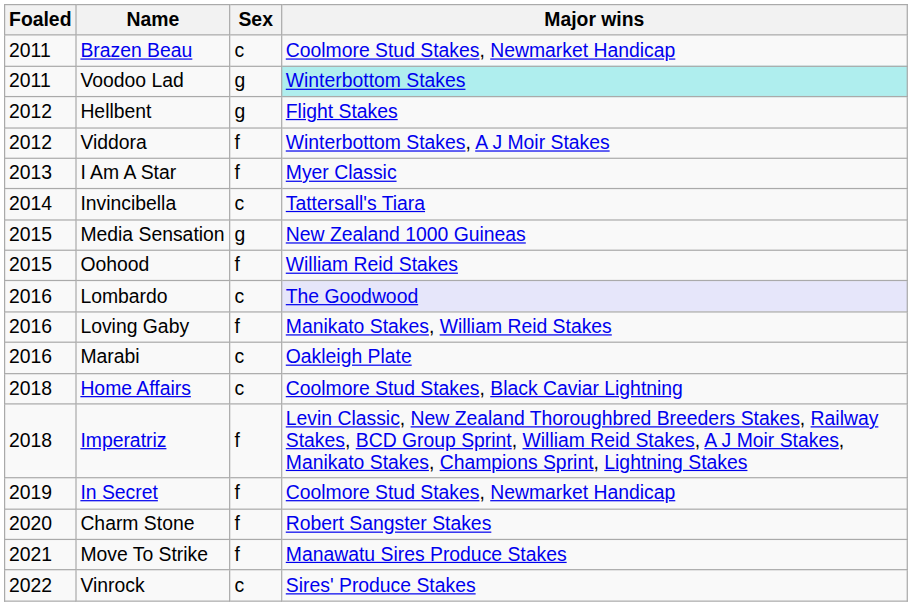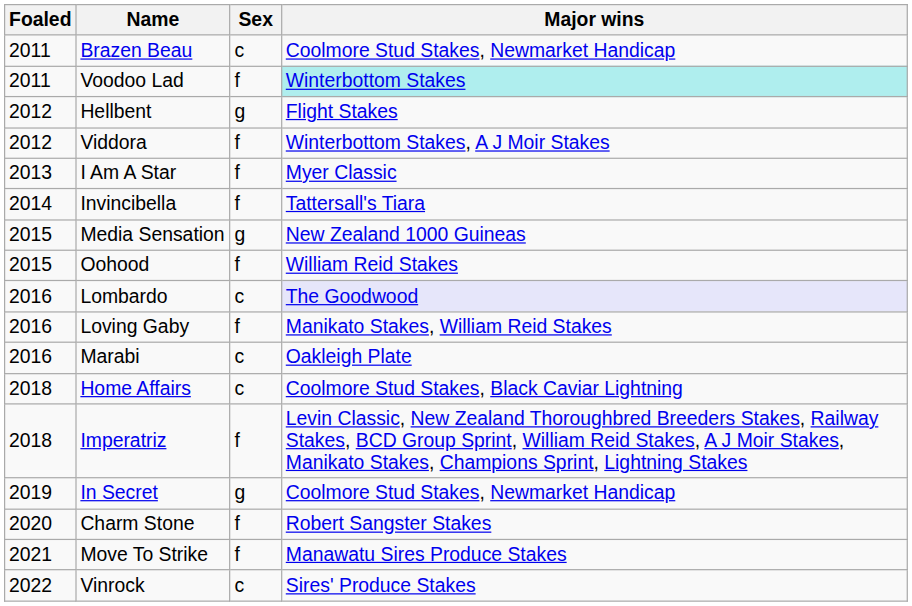Voodoo Lad | Sex: g -> f
Invincibella | Sex: c -> f
In Secret | Sex: f -> g
